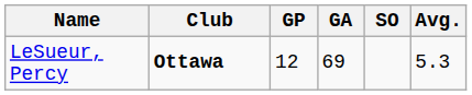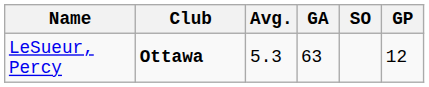columns swapped: GP <-> Avg.
LeSueur, Percy | GA: 69 -> 63
